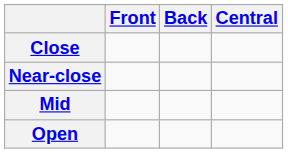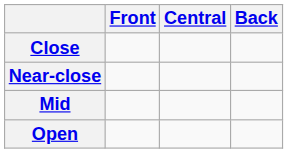columns swapped: Central <-> Back
